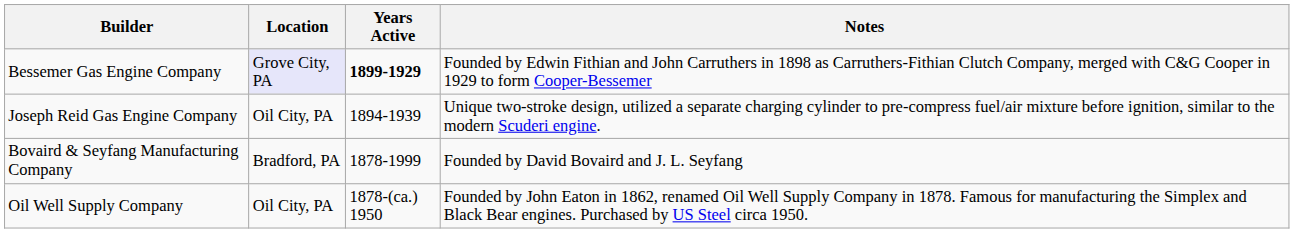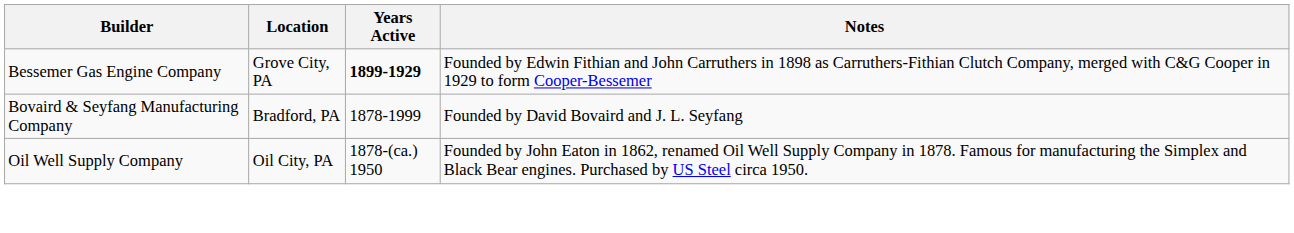Bessemer Gas Engine Company | Location: lavender background -> no background
- row: Joseph Reid Gas Engine Company | Oil City, PA | 1894-1939 | Unique two-stroke design, utilized a separate charging cylinder to pre-compress fuel/air mixture before ignition, similar to the modern Scuderi engine.
